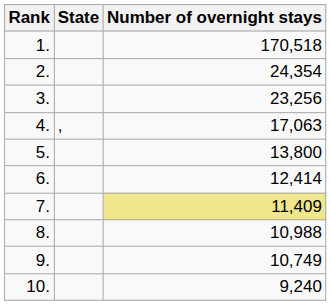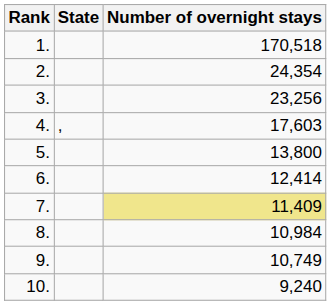4. | Number of overnight stays: 17,063 -> 17,603
8. | Number of overnight stays: 10,988 -> 10,984
